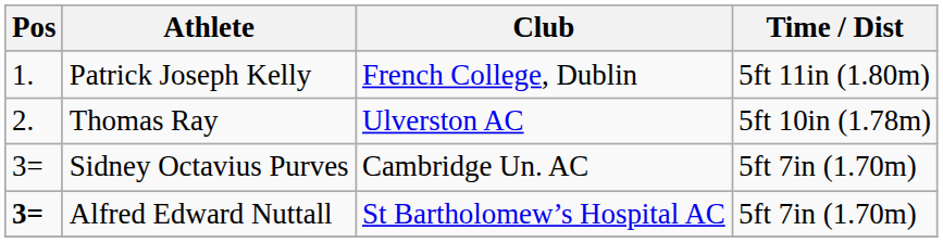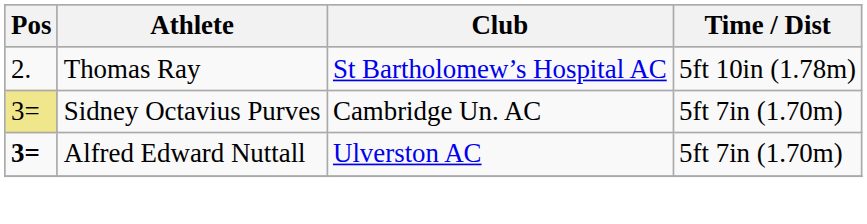- row: 1. | Patrick Joseph Kelly | French College, Dublin | 5ft 11in (1.80m)
Thomas Ray | Club: Ulverston AC -> St Bartholomew’s Hospital AC
Sidney Octavius Purves | Pos: no background -> khaki background
Alfred Edward Nuttall | Club: St Bartholomew’s Hospital AC -> Ulverston AC
